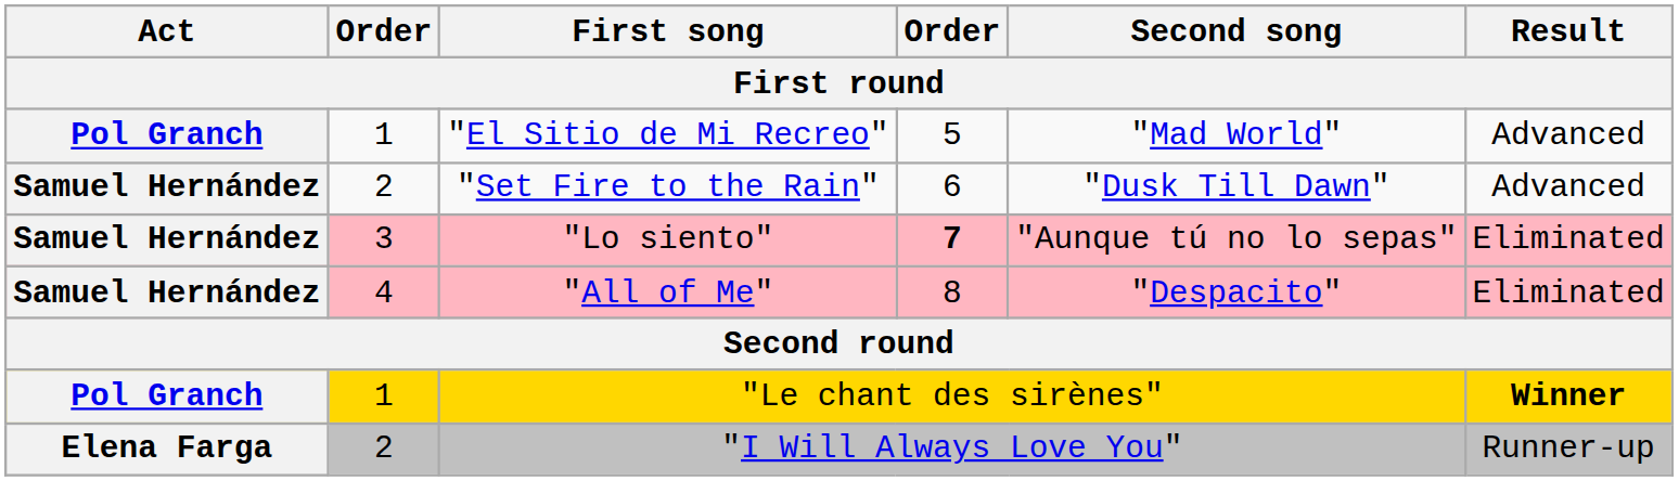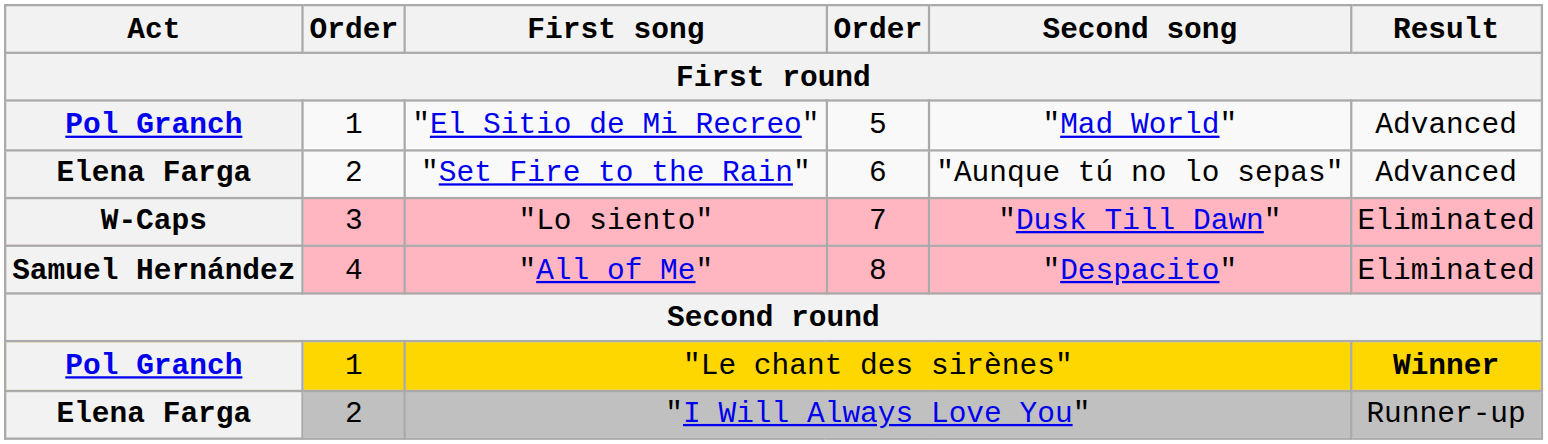"Set Fire to the Rain" | Act: Samuel Hernández -> Elena Farga
"Set Fire to the Rain" | Second song: "Dusk Till Dawn" -> "Aunque tú no lo sepas"
"Lo siento" | Act: Samuel Hernández -> W-Caps
"Lo siento" | column 4: bold -> normal
"Lo siento" | Second song: "Aunque tú no lo sepas" -> "Dusk Till Dawn"
